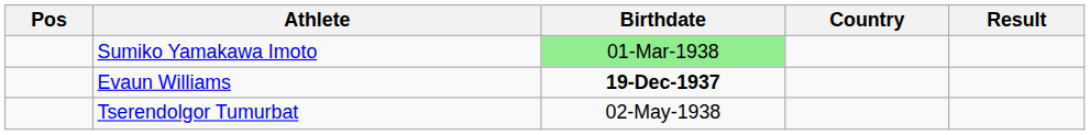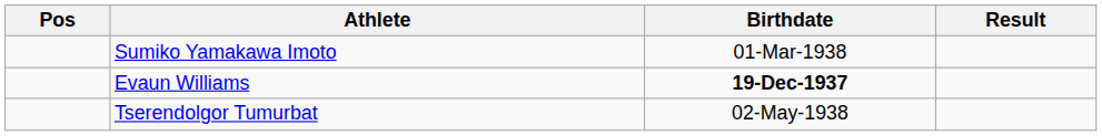- column: Country
Sumiko Yamakawa Imoto | Birthdate: lightgreen background -> no background
